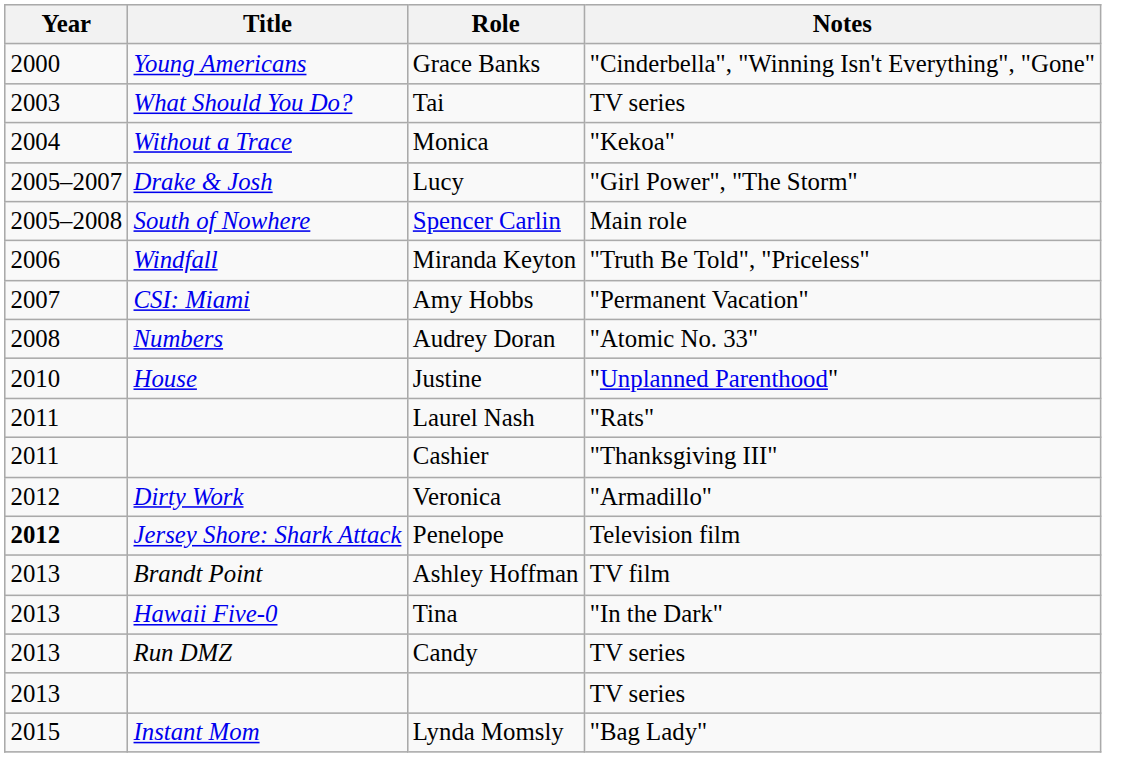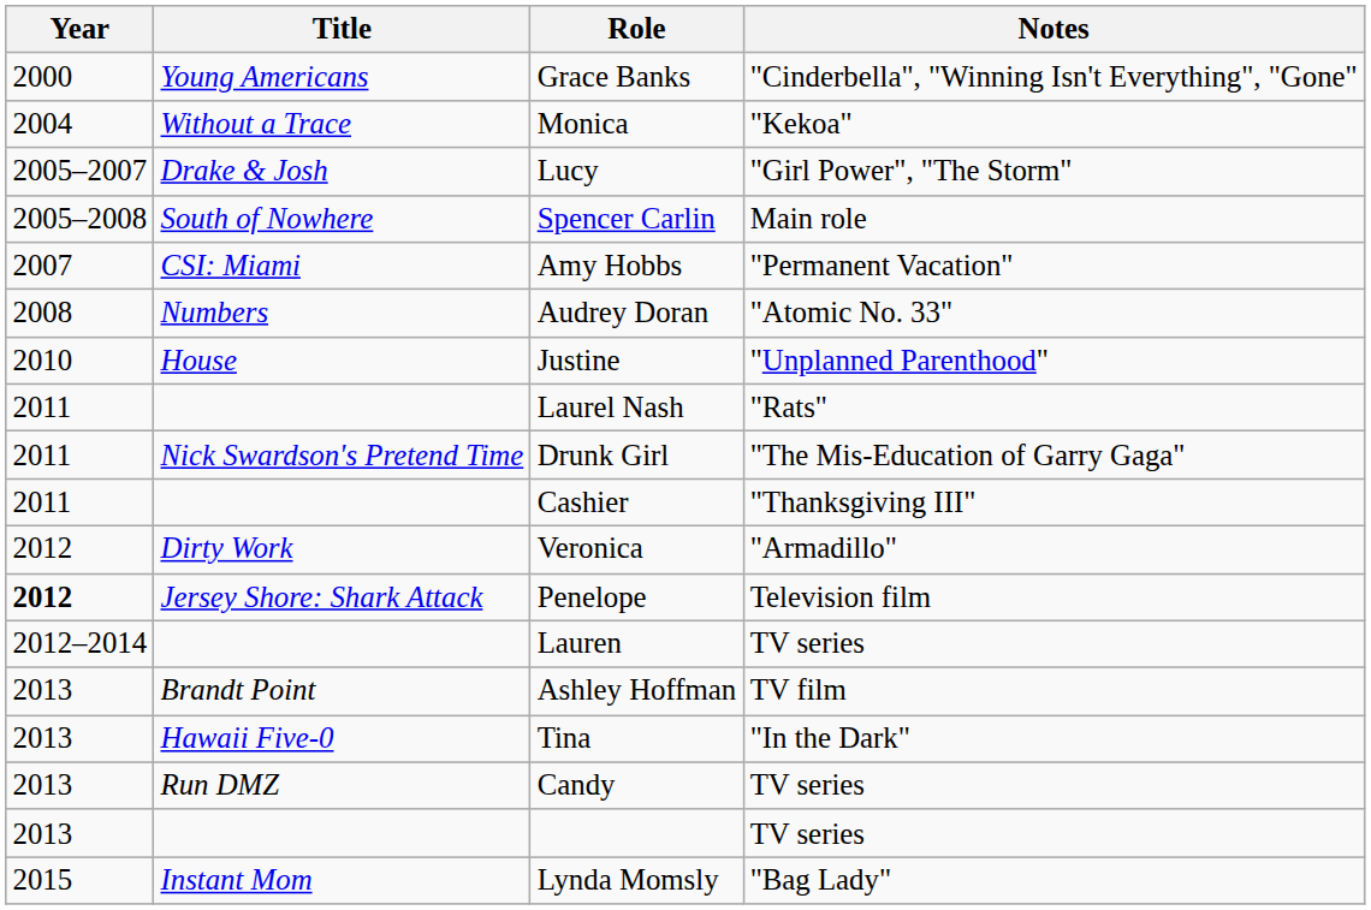- row: 2003 | What Should You Do? | Tai | TV series
- row: 2006 | Windfall | Miranda Keyton | "Truth Be Told", "Priceless"
+ row: 2011 | Nick Swardson's Pretend Time | Drunk Girl | "The Mis-Education of Garry Gaga"
+ row: 2012–2014 | Lauren | TV series
